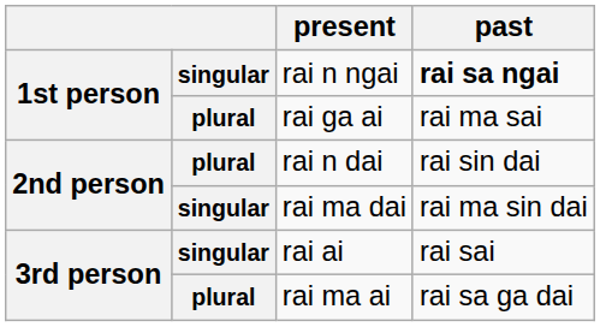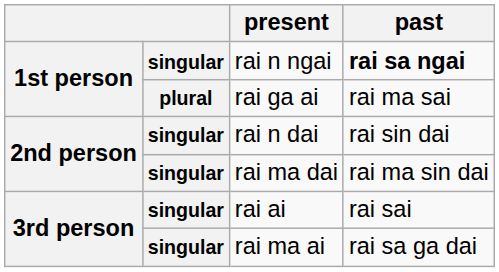rai n dai | column 2: plural -> singular
rai ma ai | column 2: plural -> singular
